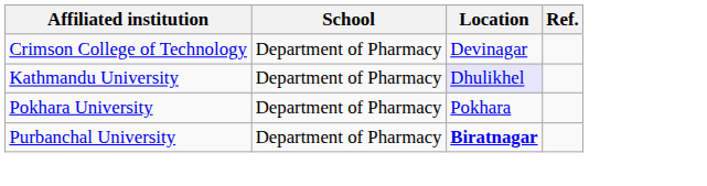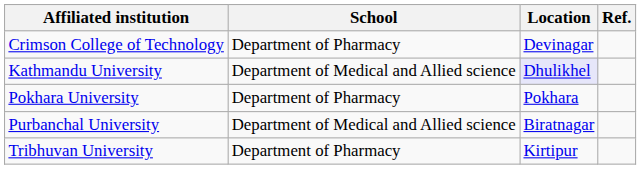Kathmandu University | School: Department of Pharmacy -> Department of Medical and Allied science
Purbanchal University | School: Department of Pharmacy -> Department of Medical and Allied science
Purbanchal University | Location: bold -> normal
+ row: Tribhuvan University | Department of Pharmacy | Kirtipur
